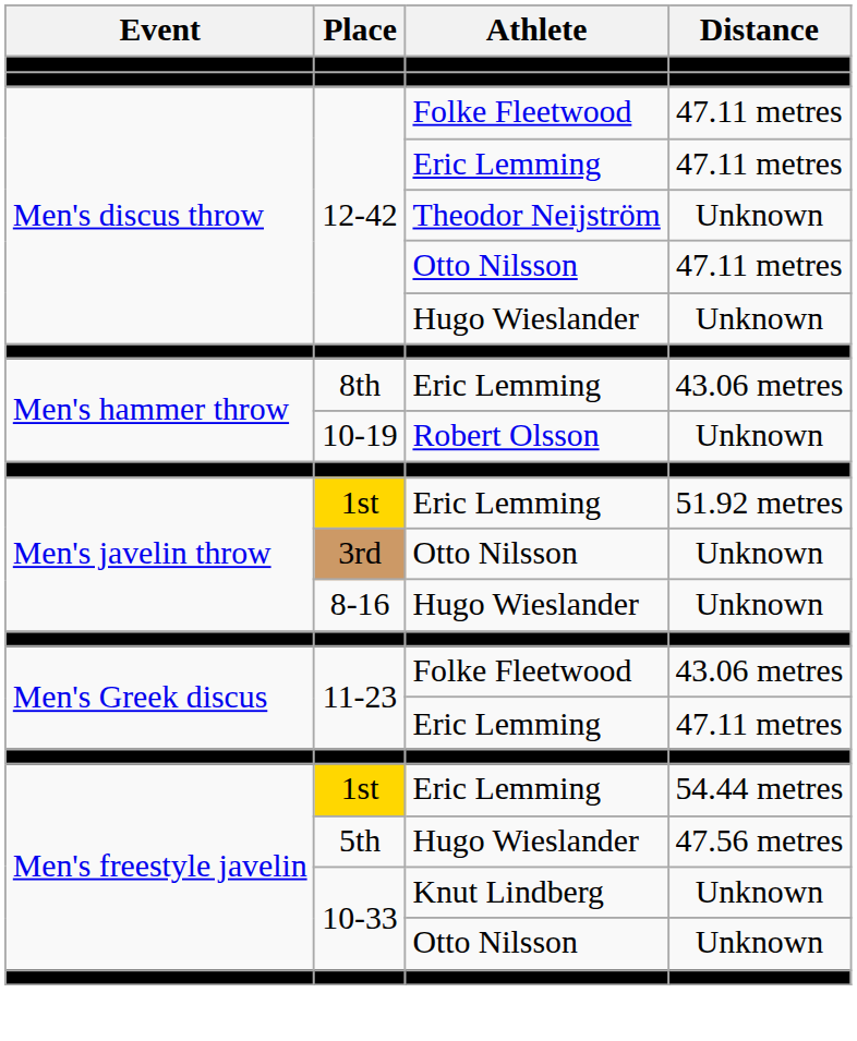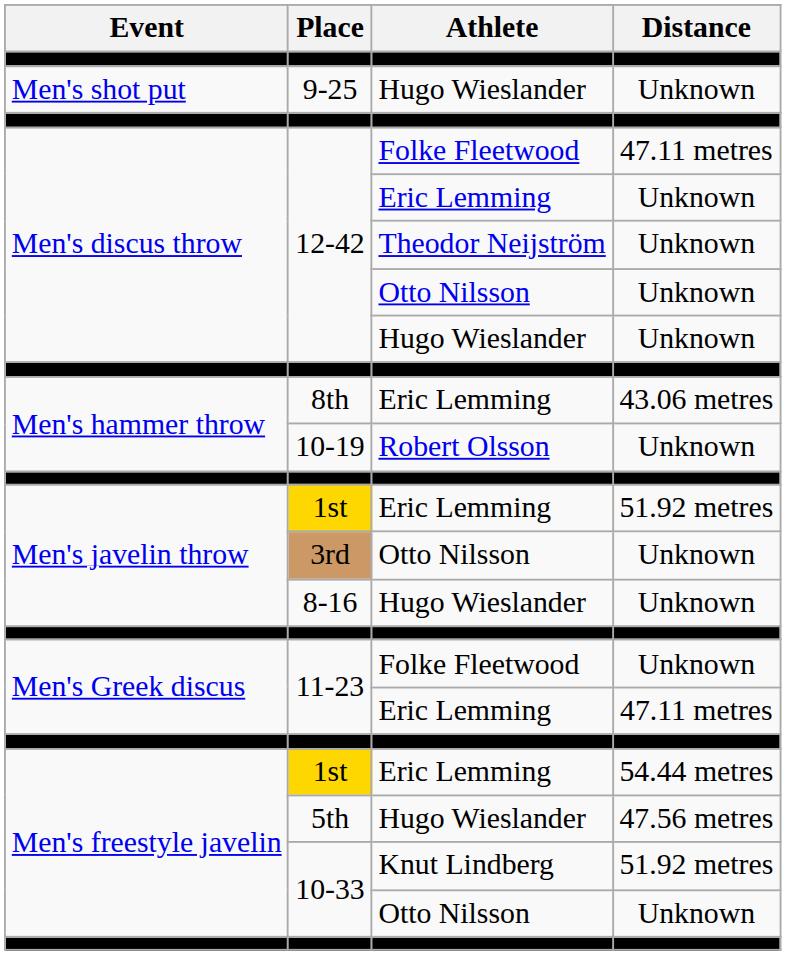+ row: Men's shot put | 9-25 | Hugo Wieslander | Unknown
12-42 / Eric Lemming | Distance: 47.11 metres -> Unknown
12-42 / Otto Nilsson | Distance: 47.11 metres -> Unknown
11-23 / Folke Fleetwood | Distance: 43.06 metres -> Unknown
10-33 / Knut Lindberg | Distance: Unknown -> 51.92 metres
